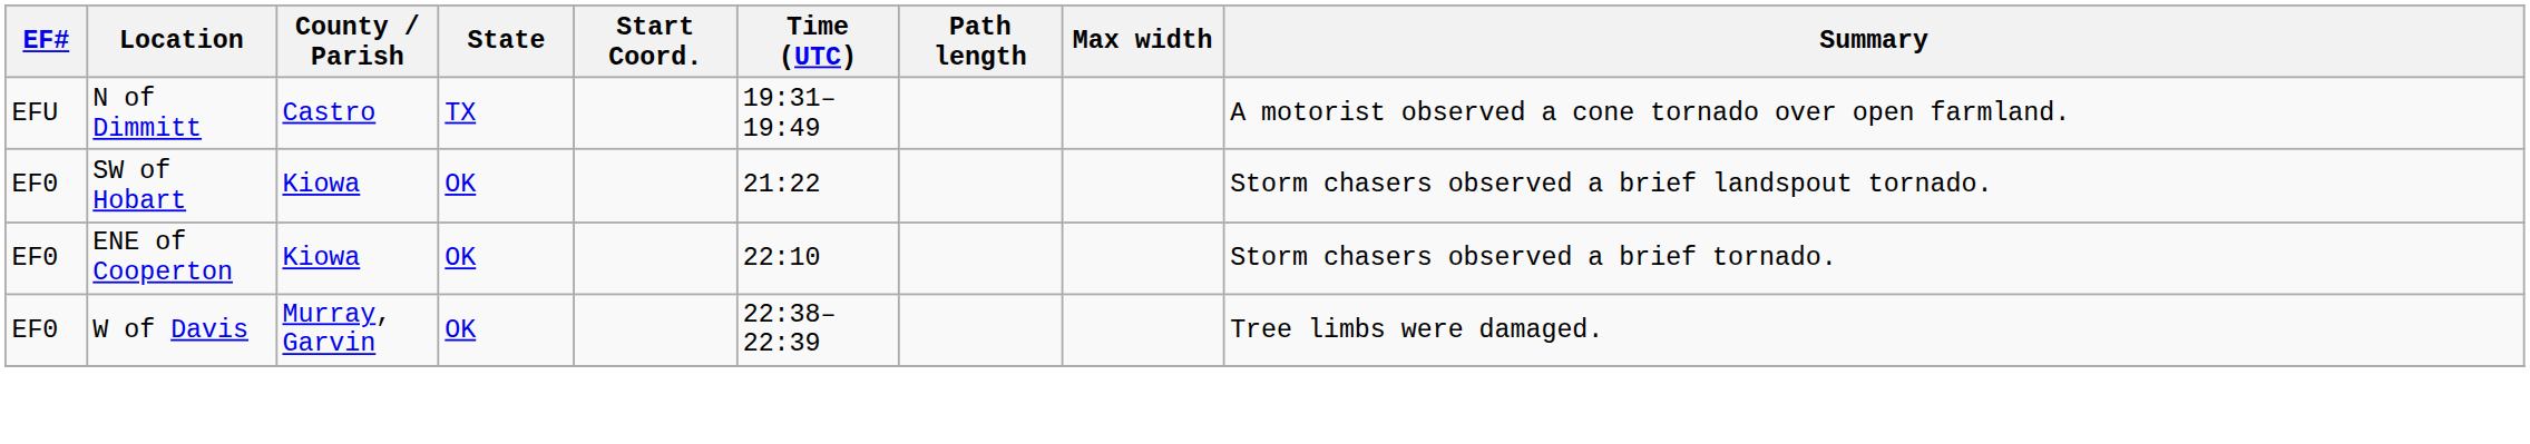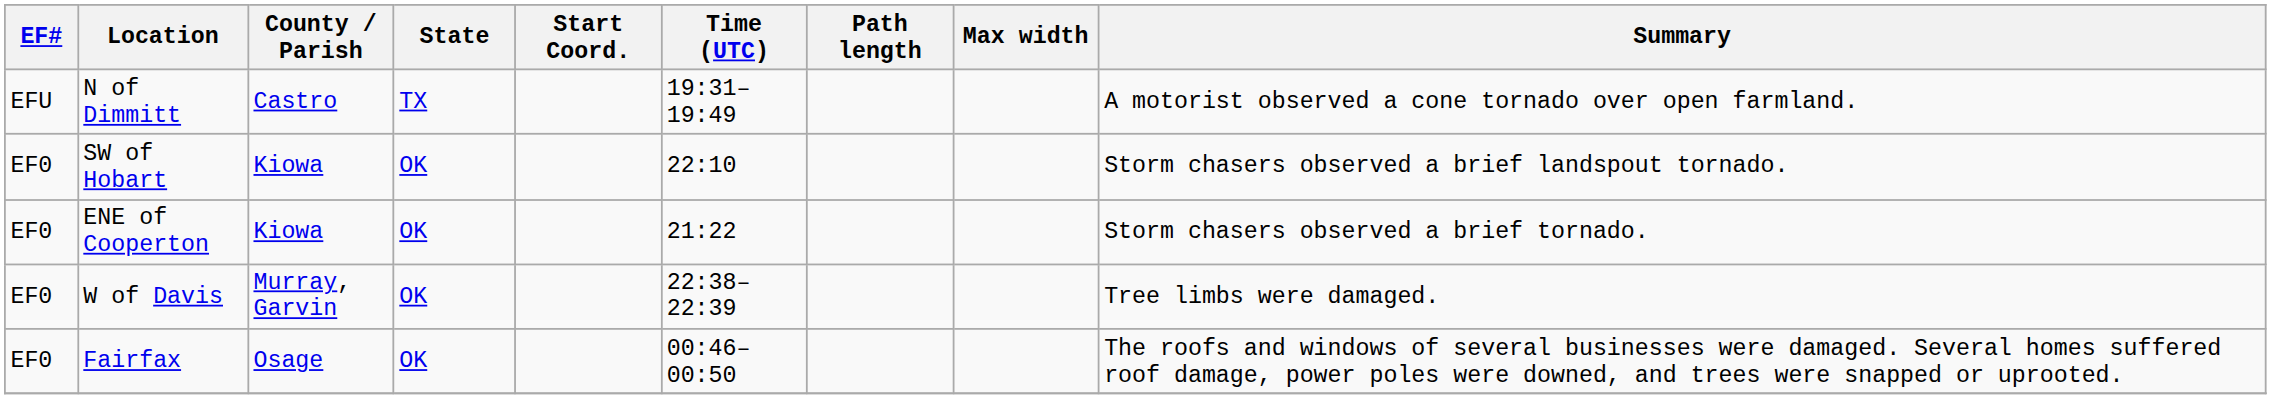SW of Hobart | Time (UTC): 21:22 -> 22:10
ENE of Cooperton | Time (UTC): 22:10 -> 21:22
+ row: EF0 | Fairfax | Osage | OK | 00:46–00:50 | The roofs and windows of several businesses were damaged. Several homes suffered roof damage, power poles were downed, and trees were snapped or uprooted.
